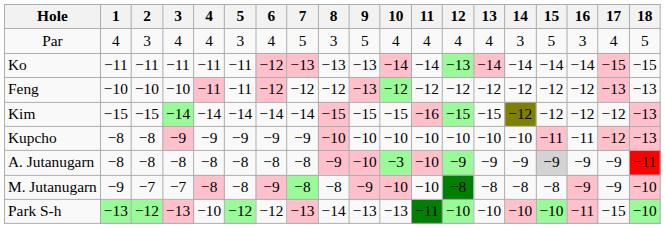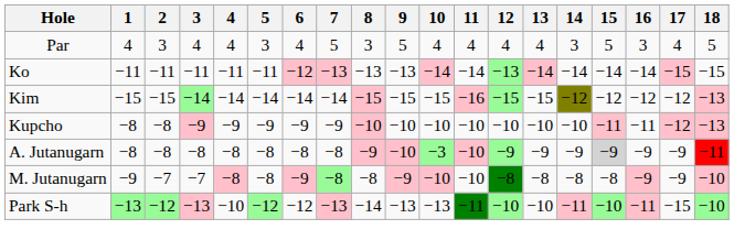- row: Feng | −10 | −10 | −10 | −11 | −11 | −12 | −12 | −12 | −13 | −12 | −12 | −12 | −12 | −12 | −12 | −12 | −13 | −13
Park S-h | 14: −10 -> −11
